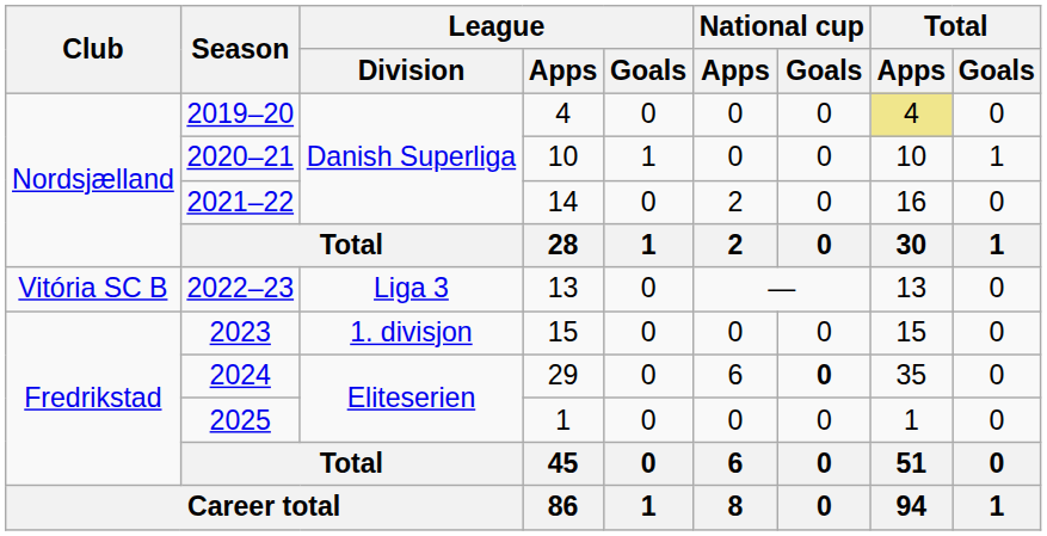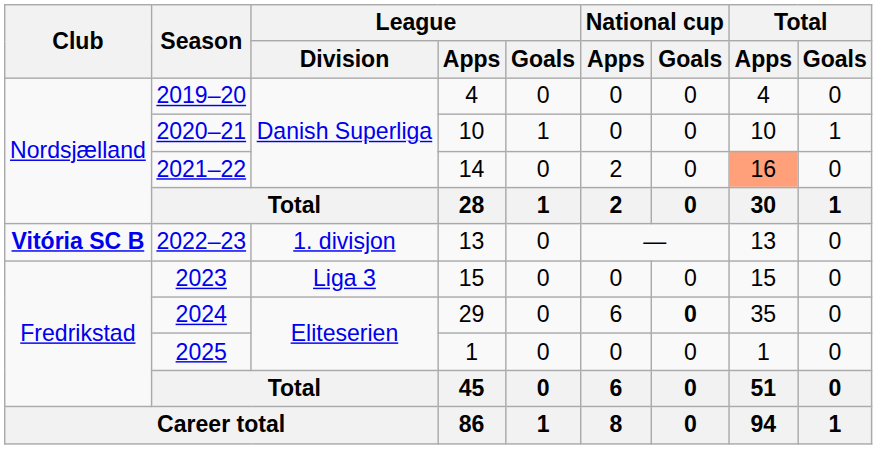2019–20 | Total / Apps: khaki background -> no background
2021–22 | Total / Apps: no background -> lightsalmon background
2022–23 | Club: normal -> bold
2022–23 | League / Division: Liga 3 -> 1. divisjon
2023 | League / Division: 1. divisjon -> Liga 3
